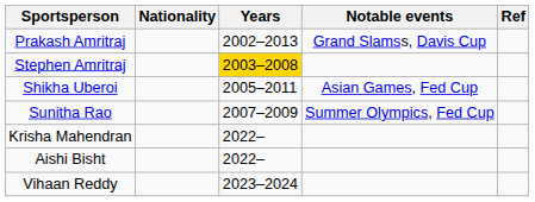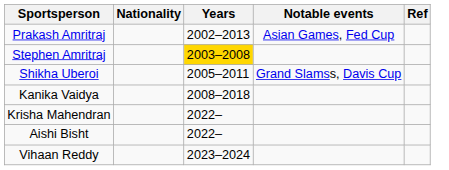Prakash Amritraj | Notable events: Grand Slamss, Davis Cup -> Asian Games, Fed Cup
Shikha Uberoi | Notable events: Asian Games, Fed Cup -> Grand Slamss, Davis Cup
- row: Sunitha Rao | 2007–2009 | Summer Olympics, Fed Cup
+ row: Kanika Vaidya | 2008–2018
